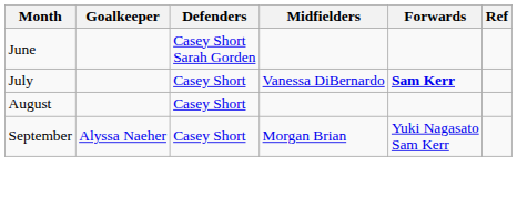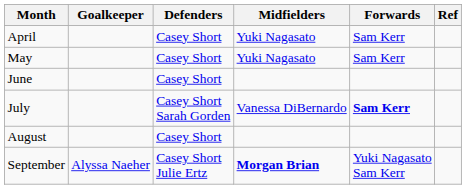+ row: April | Casey Short | Yuki Nagasato | Sam Kerr
+ row: May | Casey Short | Yuki Nagasato | Sam Kerr
June | Defenders: Casey Short Sarah Gorden -> Casey Short
July | Defenders: Casey Short -> Casey Short Sarah Gorden
September | Defenders: Casey Short -> Casey Short Julie Ertz
September | Midfielders: normal -> bold
